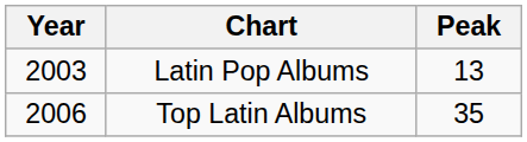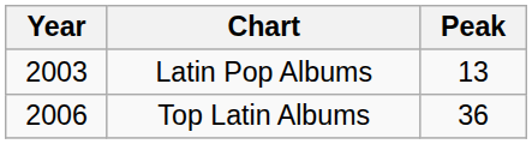Top Latin Albums | Peak: 35 -> 36
